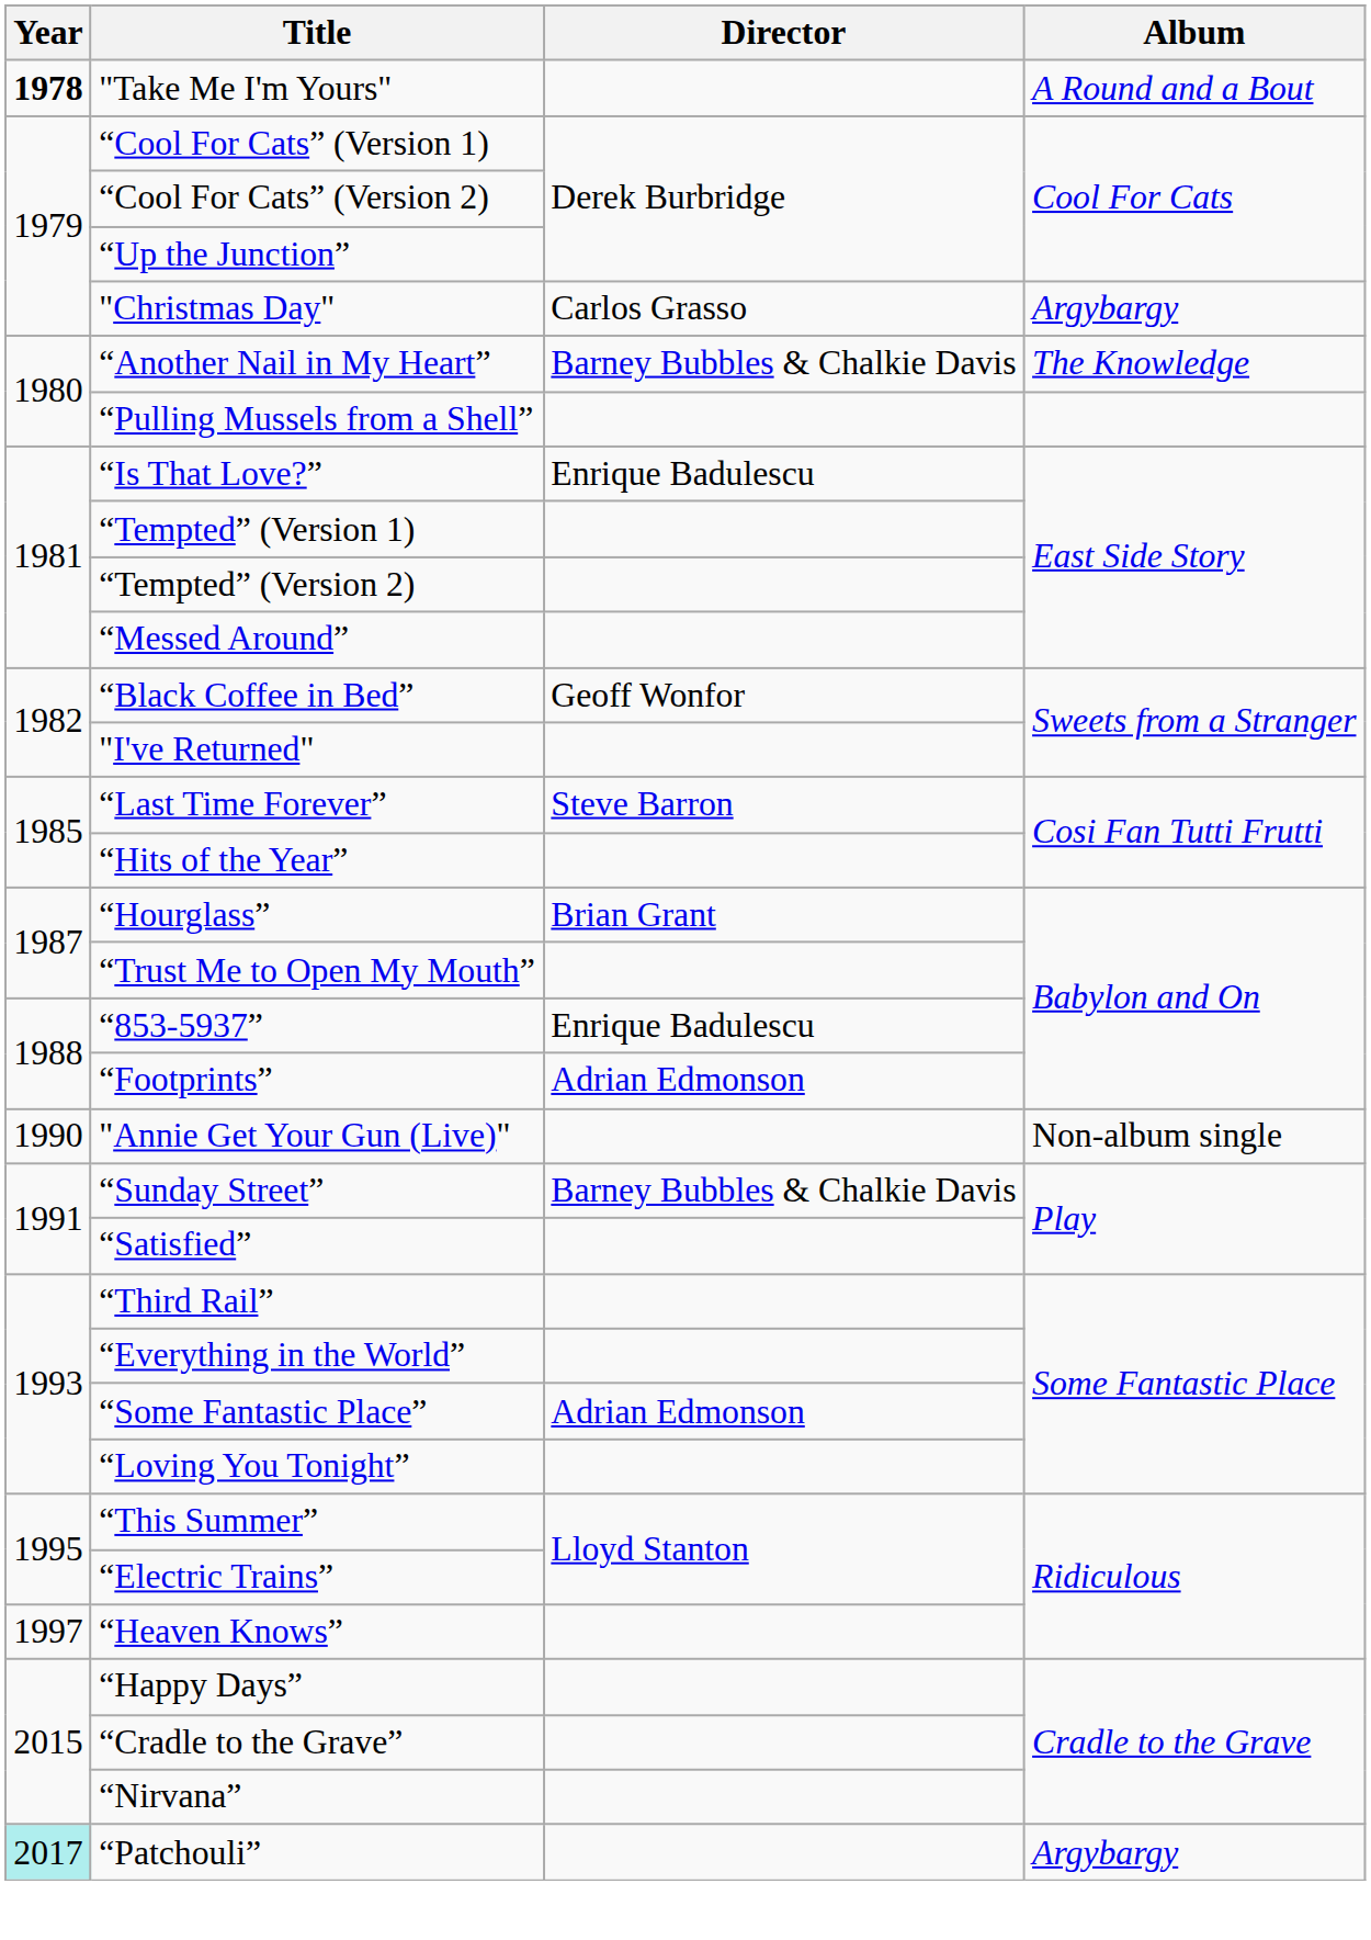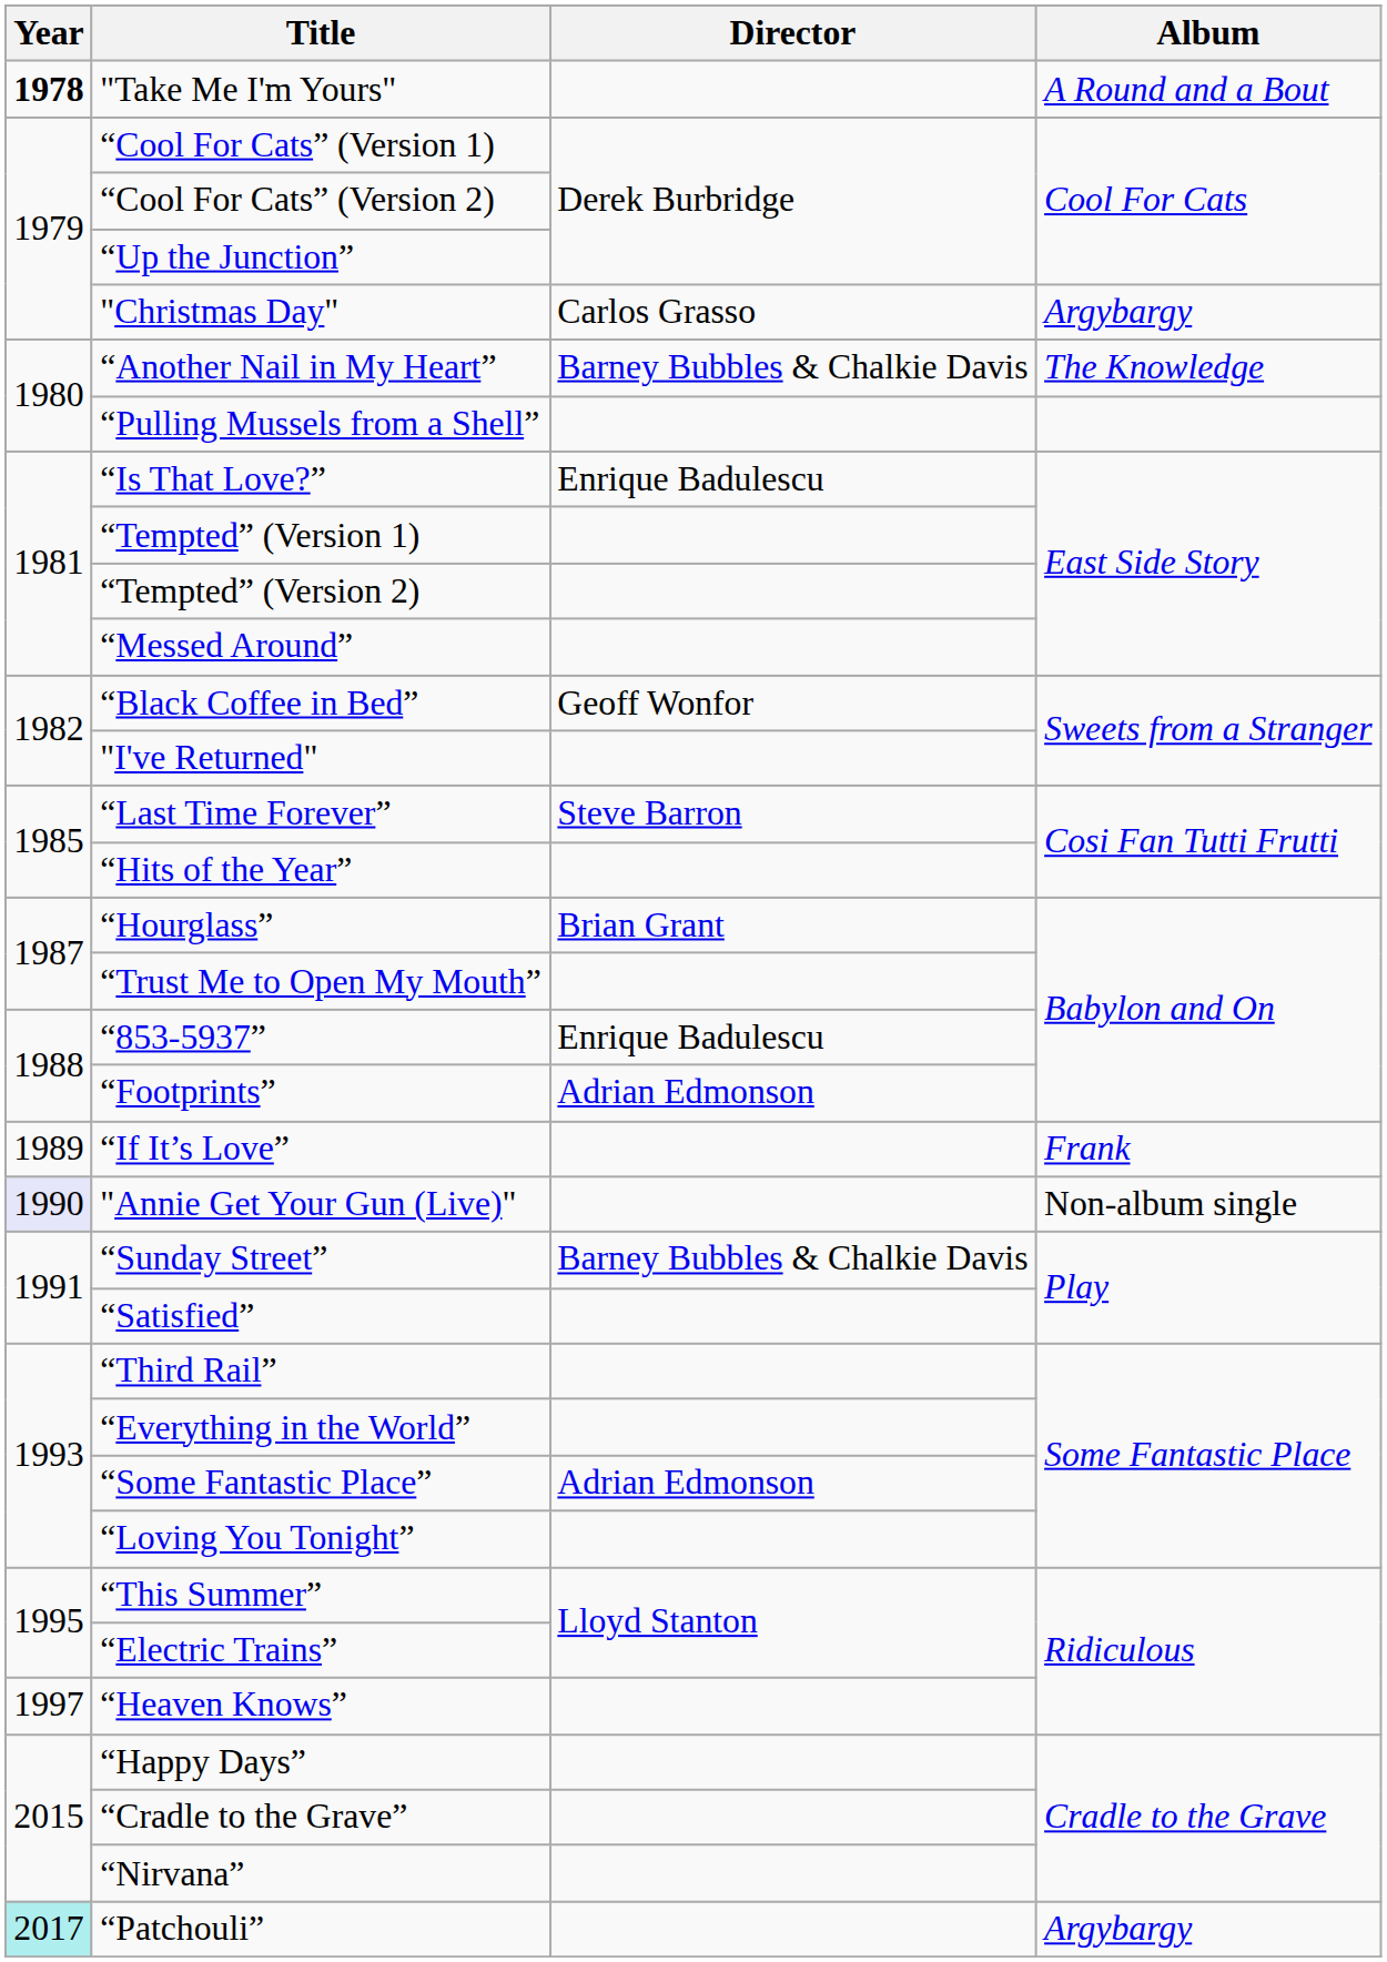+ row: 1989 | “If It’s Love” | Frank
"Annie Get Your Gun (Live)" | Year: no background -> lavender background
